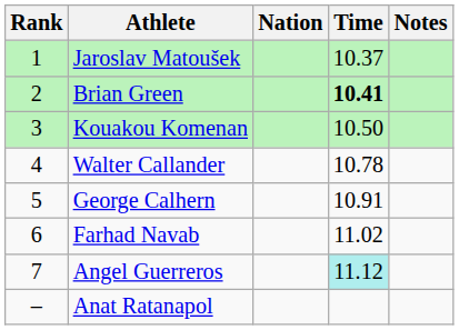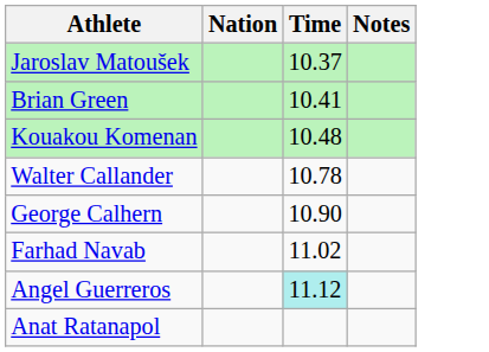- column: Rank | 1 | 2 | 3 | 4 | 5 | 6 | 7 | –
Brian Green | Time: bold -> normal
Kouakou Komenan | Time: 10.50 -> 10.48
George Calhern | Time: 10.91 -> 10.90
